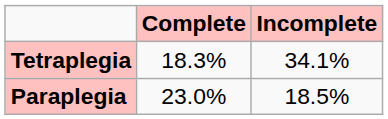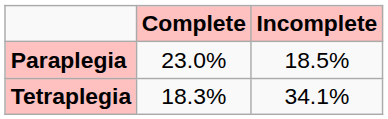rows swapped: Tetraplegia <-> Paraplegia
